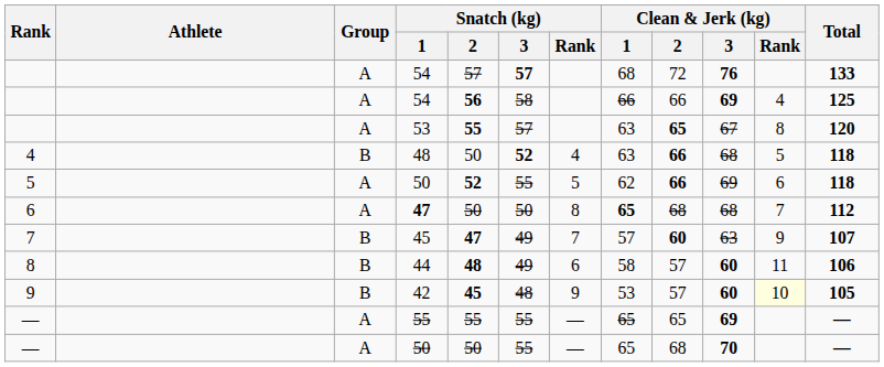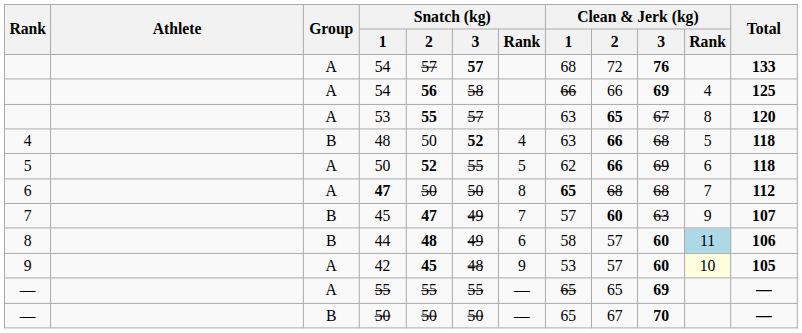44 | Clean & Jerk (kg) / Rank: no background -> lightblue background
42 | Group: B -> A
— / 50 | Group: A -> B
— / 50 | Snatch (kg) / 3: 55 -> 50
— / 50 | Clean & Jerk (kg) / 2: 68 -> 67
